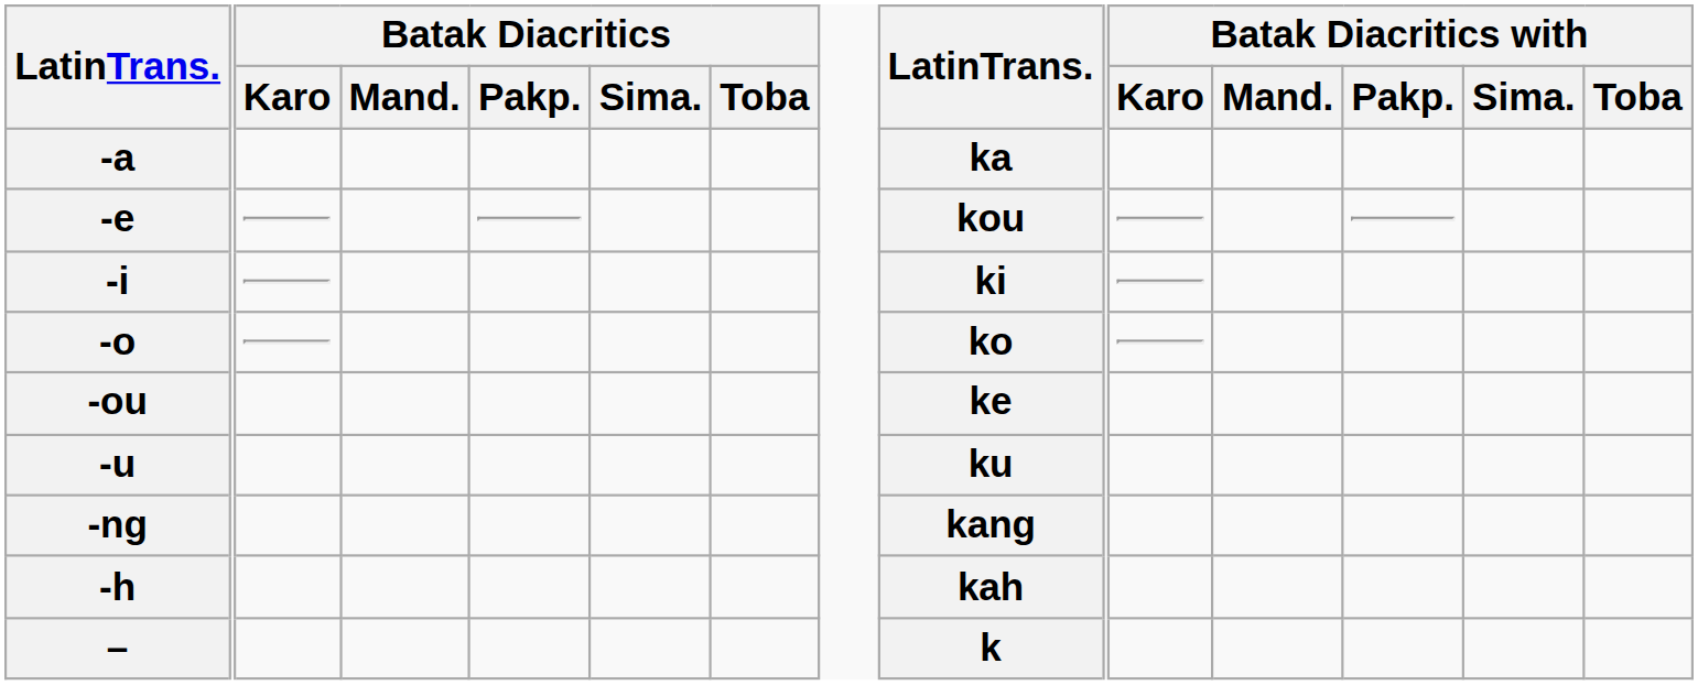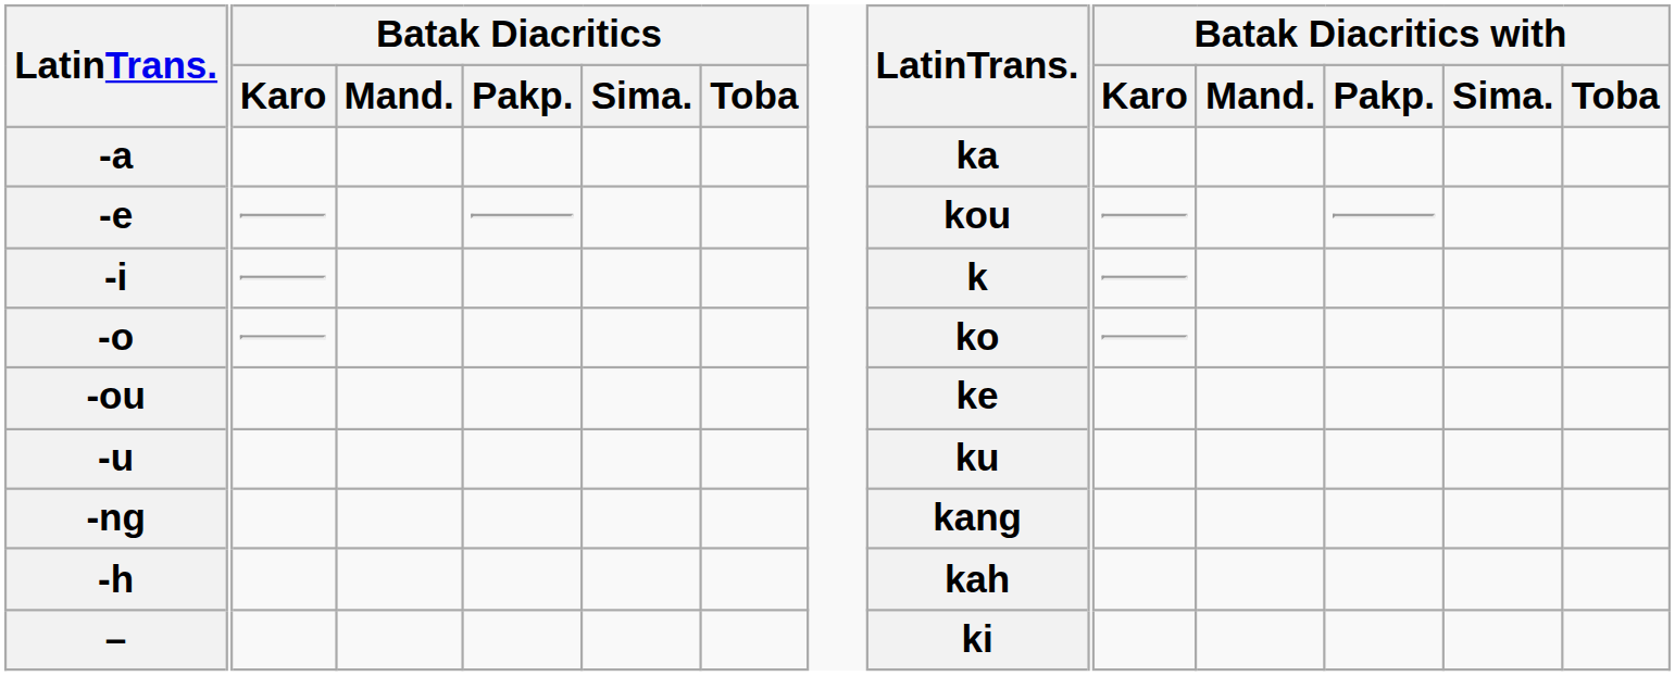-i | column 8: ki -> k
– | column 8: k -> ki
